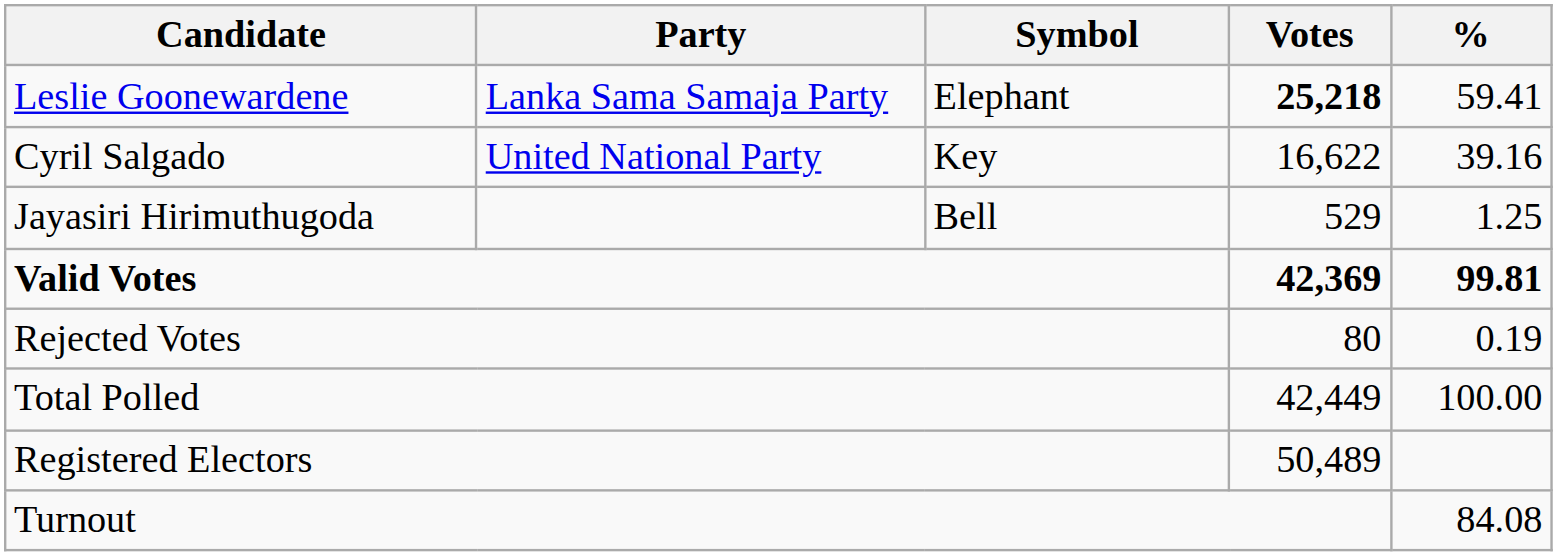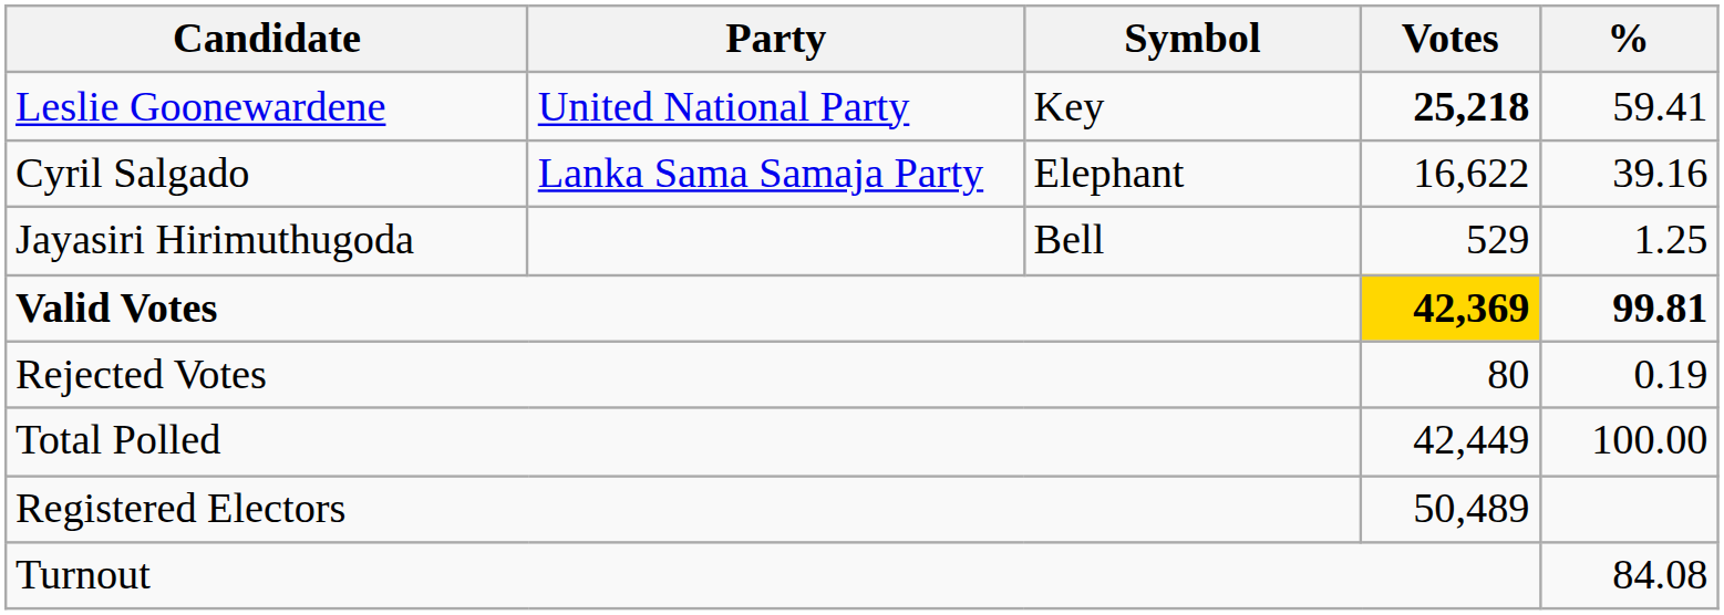Leslie Goonewardene | Party: Lanka Sama Samaja Party -> United National Party
Leslie Goonewardene | Symbol: Elephant -> Key
Cyril Salgado | Party: United National Party -> Lanka Sama Samaja Party
Cyril Salgado | Symbol: Key -> Elephant
Valid Votes | Votes: no background -> gold background
